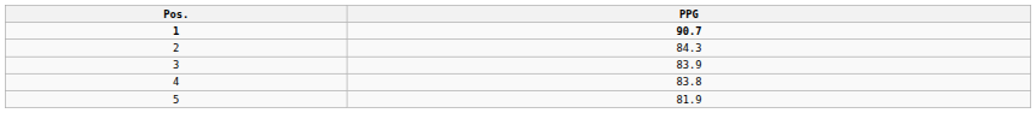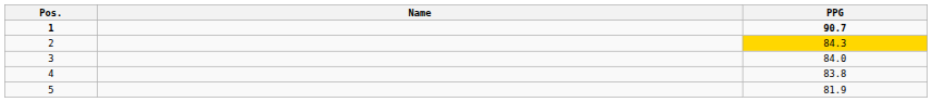+ column: Name
2 | PPG: no background -> gold background
3 | PPG: 83.9 -> 84.0
